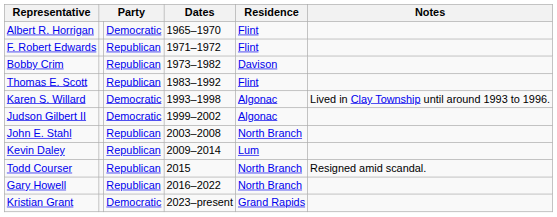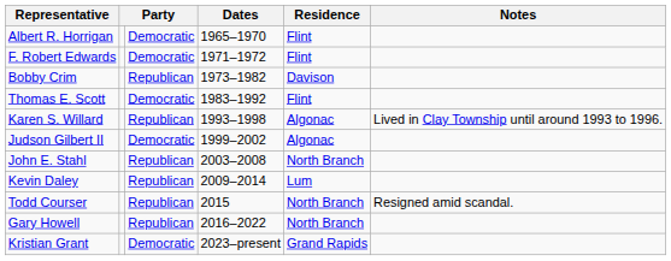F. Robert Edwards | column 3: Republican -> Democratic
Thomas E. Scott | column 3: Republican -> Democratic
Karen S. Willard | column 3: Democratic -> Republican
